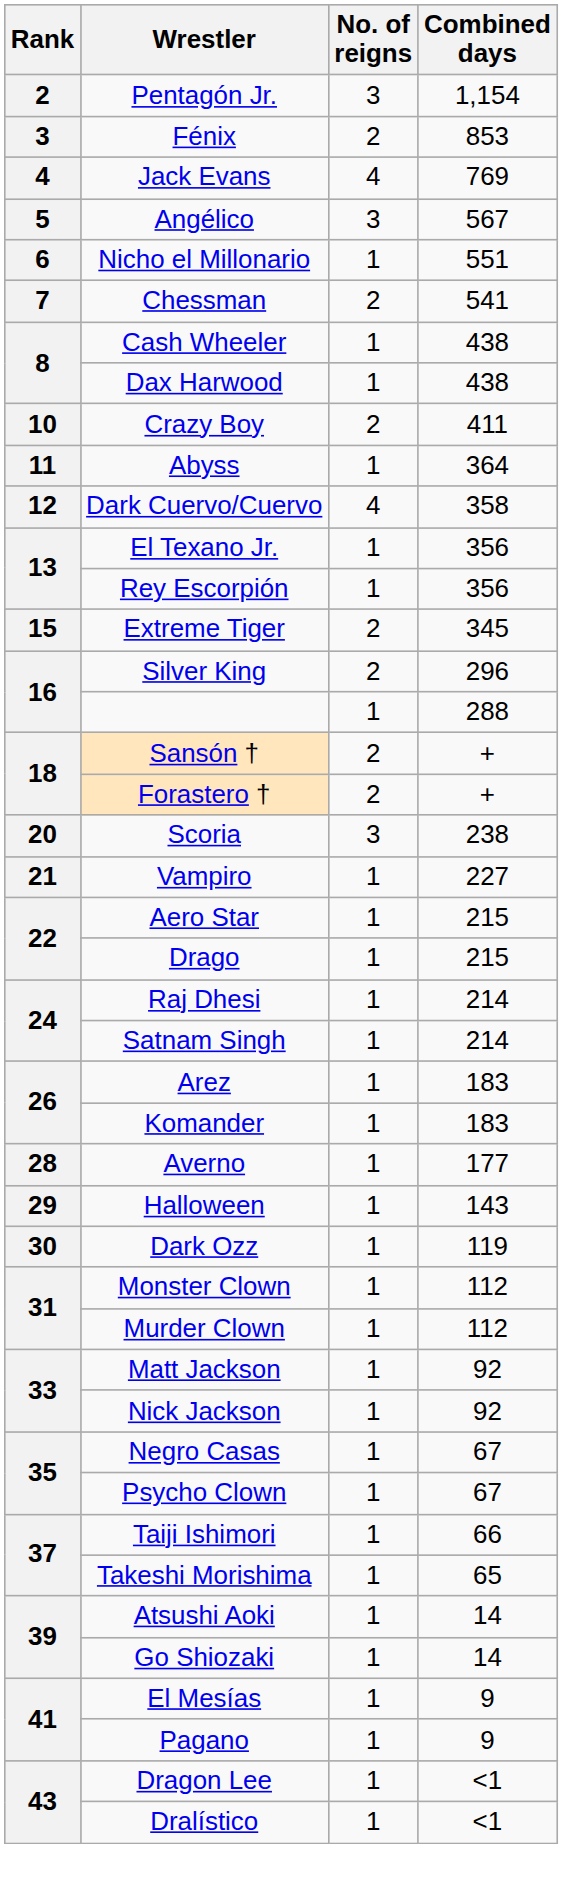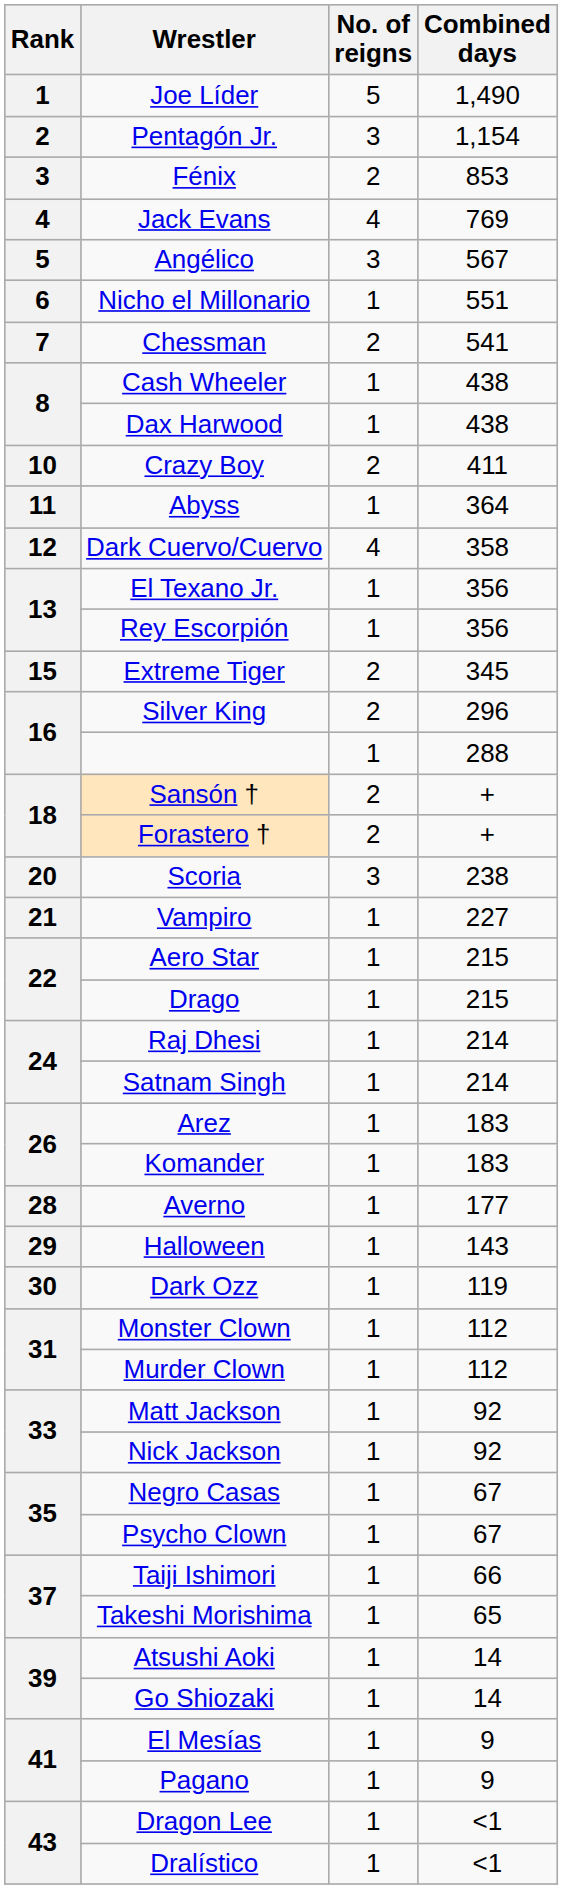+ row: 1 | Joe Líder | 5 | 1,490
